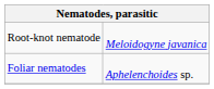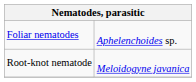rows swapped: Foliar nematodes <-> Root-knot nematode
